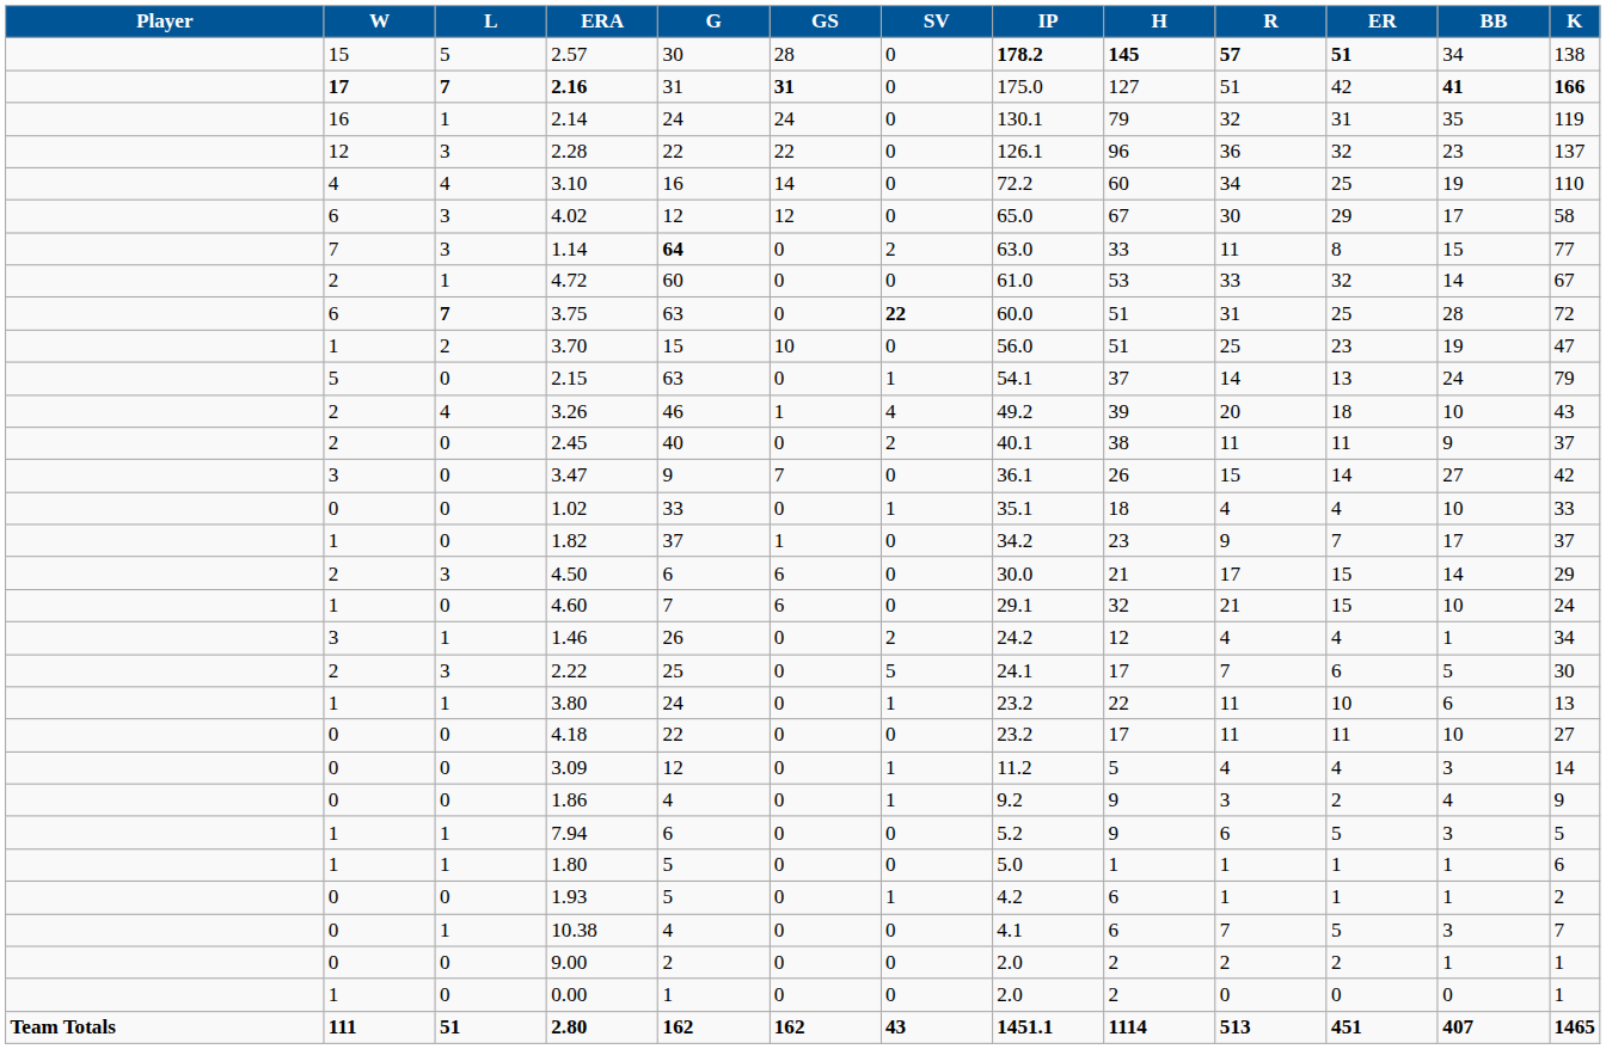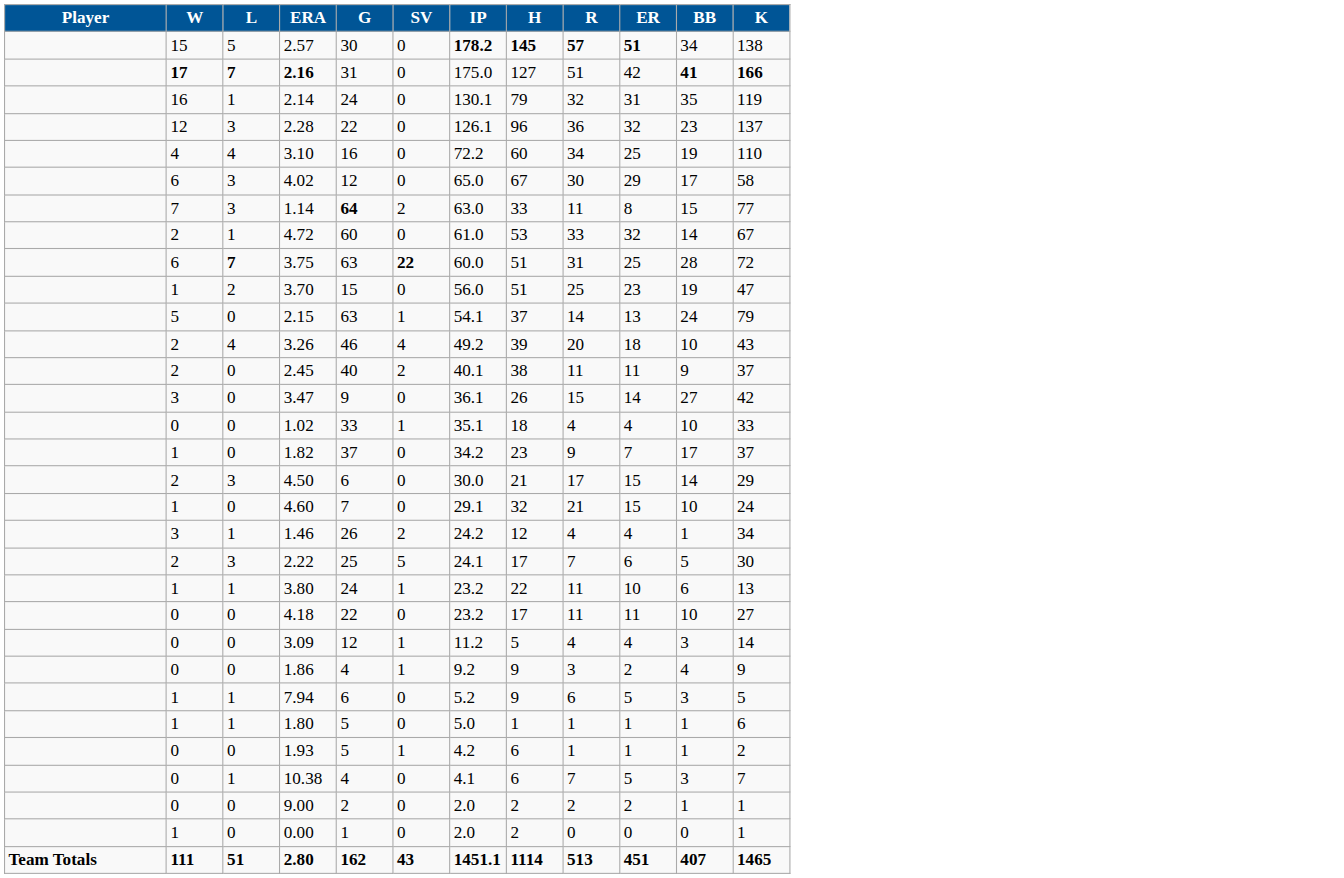- column: GS | 28 | 31 | 24 | 22 | 14 | 12 | 0 | 0 | 0 | 10 | 0 | 1 | 0 | 7 | 0 | 1 | 6 | 6 | 0 | 0 | 0 | 0 | 0 | 0 | 0 | 0 | 0 | 0 | 0 | 0 | 162
